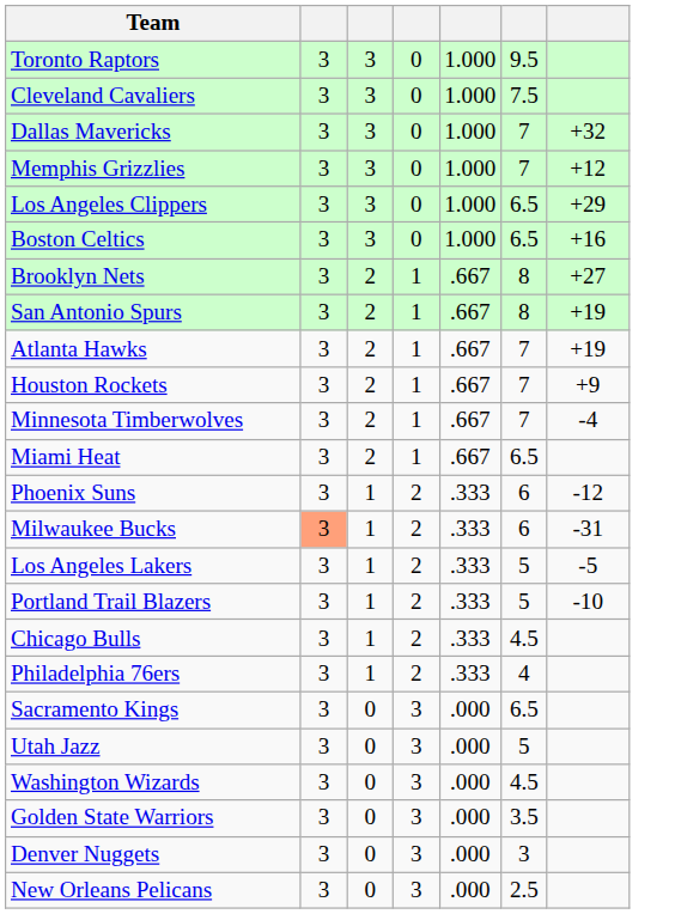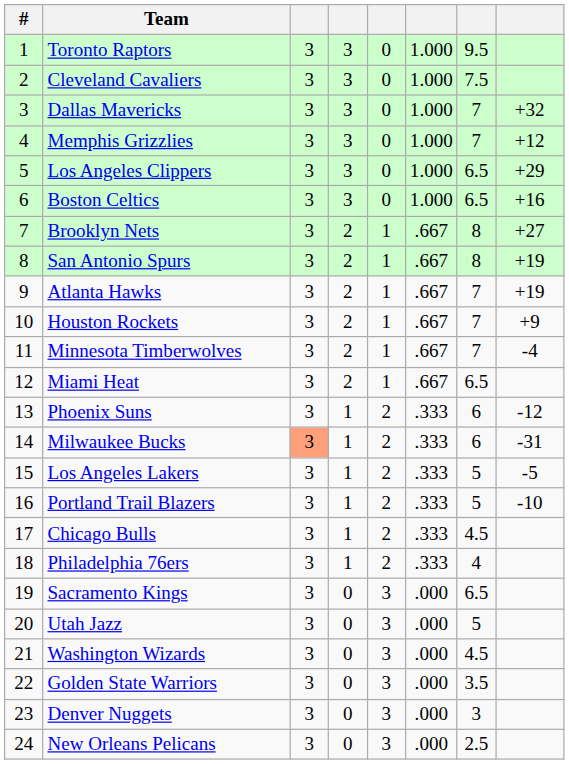+ column: # | 1 | 2 | 3 | 4 | 5 | 6 | 7 | 8 | 9 | 10 | 11 | 12 | 13 | 14 | 15 | 16 | 17 | 18 | 19 | 20 | 21 | 22 | 23 | 24
